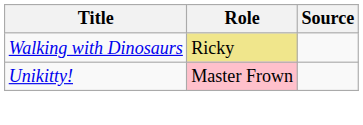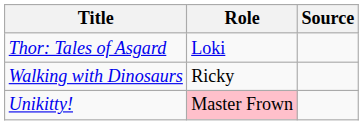+ row: Thor: Tales of Asgard | Loki
Walking with Dinosaurs | Role: khaki background -> no background
